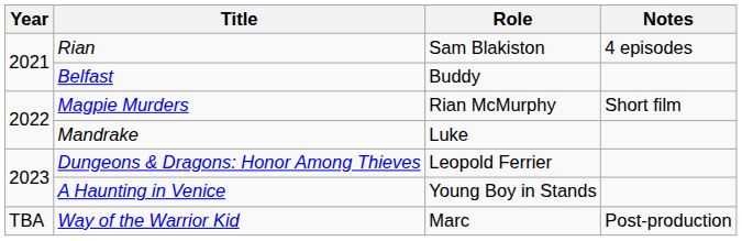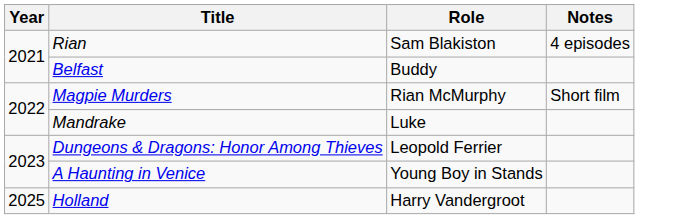+ row: 2025 | Holland | Harry Vandergroot
- row: TBA | Way of the Warrior Kid | Marc | Post-production
